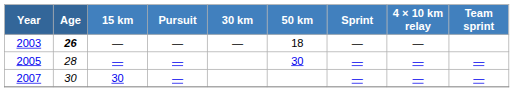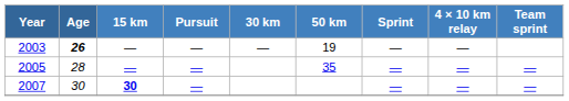2003 | 50 km: 18 -> 19
2005 | 50 km: 30 -> 35
2007 | 15 km: normal -> bold
